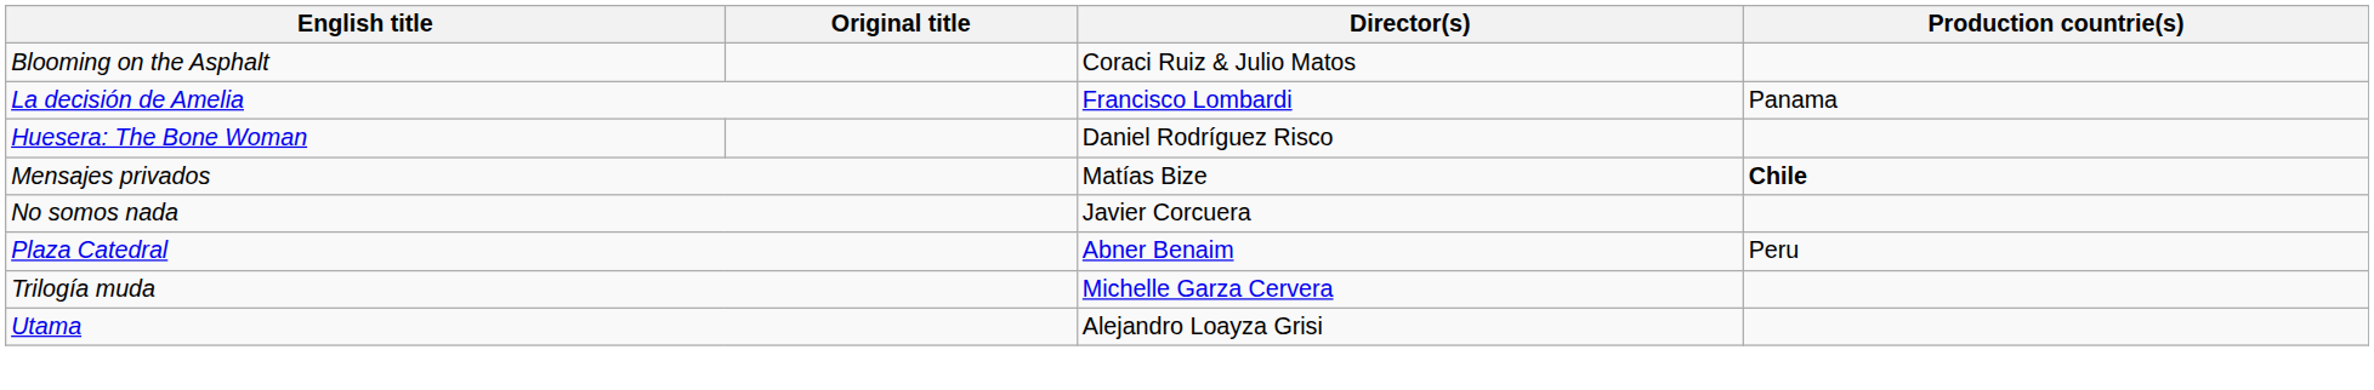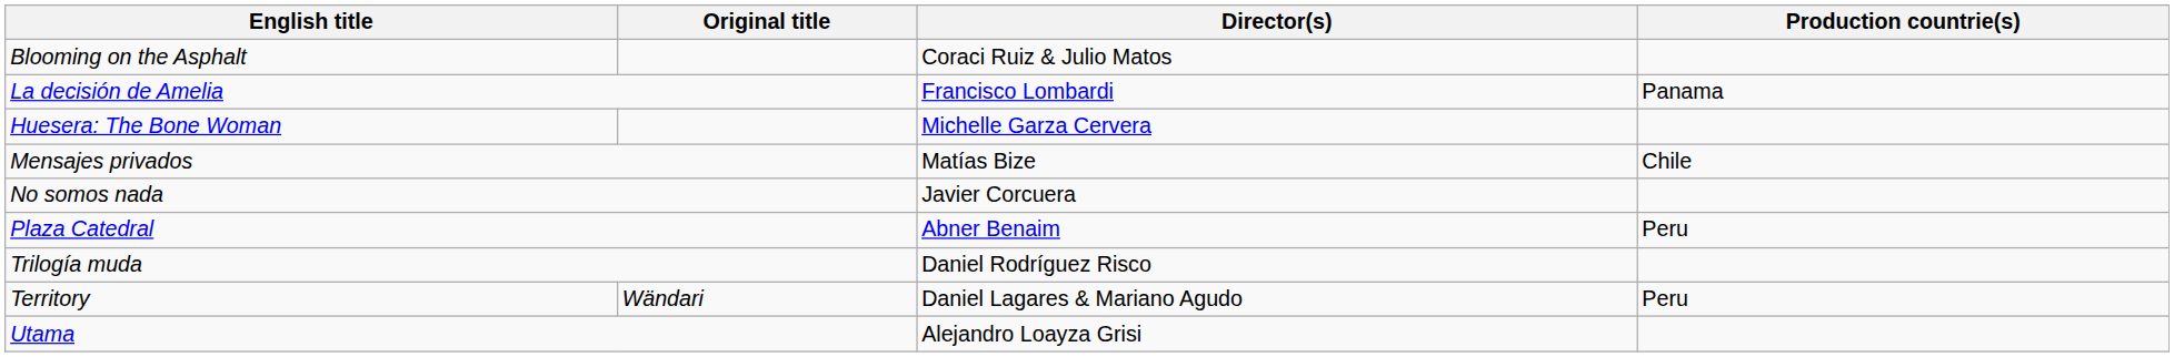Huesera: The Bone Woman | Director(s): Daniel Rodríguez Risco -> Michelle Garza Cervera
Mensajes privados | Production countrie(s): bold -> normal
Trilogía muda | Director(s): Michelle Garza Cervera -> Daniel Rodríguez Risco
+ row: Territory | Wändari | Daniel Lagares & Mariano Agudo | Peru
